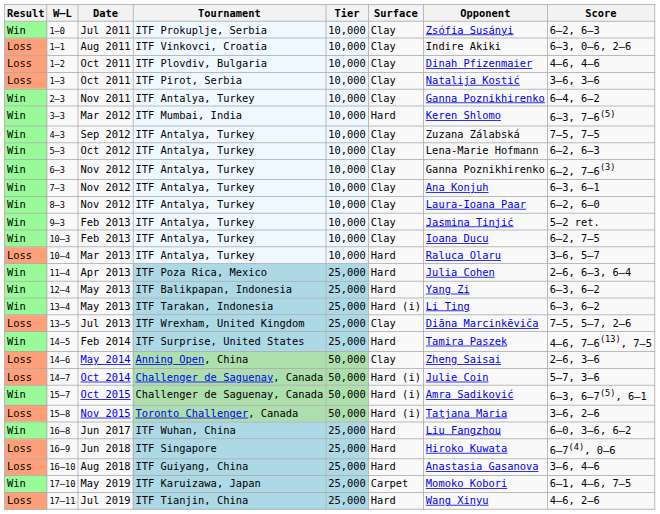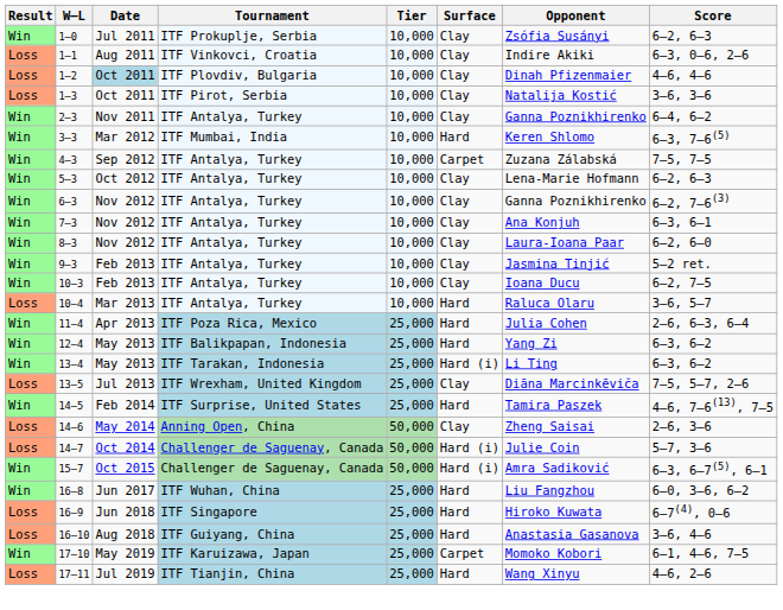1–2 | Date: no background -> lightblue background
4–3 | Surface: Clay -> Carpet
- row: Loss | 15–8 | Nov 2015 | Toronto Challenger, Canada | 50,000 | Hard (i) | Tatjana Maria | 3–6, 2–6
